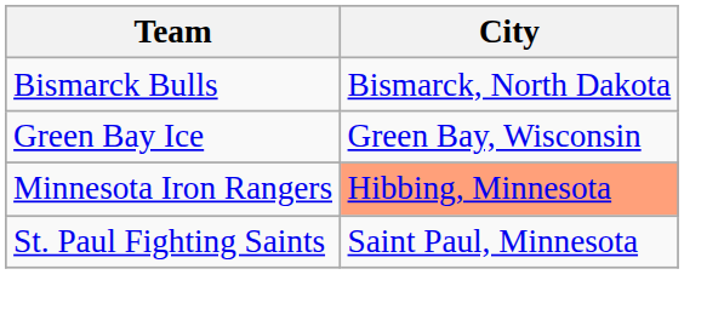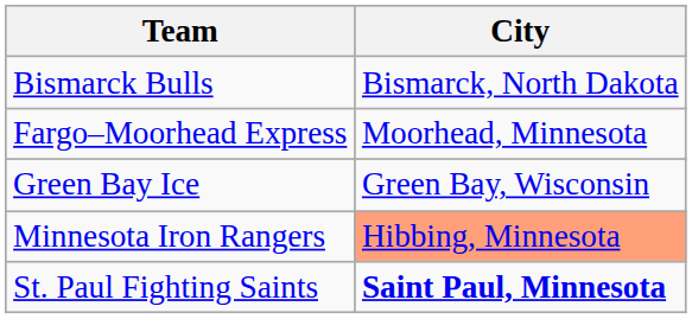+ row: Fargo–Moorhead Express | Moorhead, Minnesota
St. Paul Fighting Saints | City: normal -> bold
